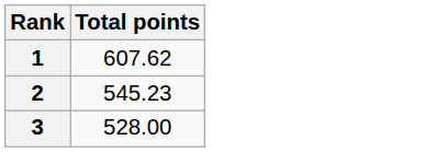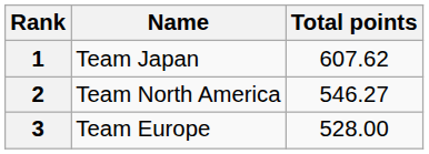+ column: Name | Team Japan | Team North America | Team Europe
2 | Total points: 545.23 -> 546.27
